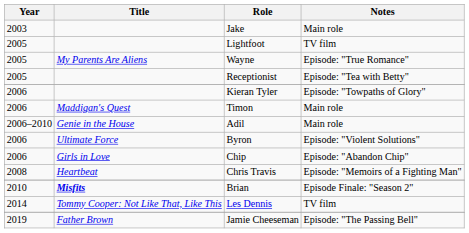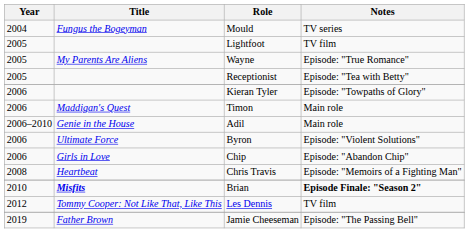- row: 2003 | Jake | Main role
+ row: 2004 | Fungus the Bogeyman | Mould | TV series
Brian | Notes: normal -> bold
Les Dennis | Year: 2014 -> 2012
